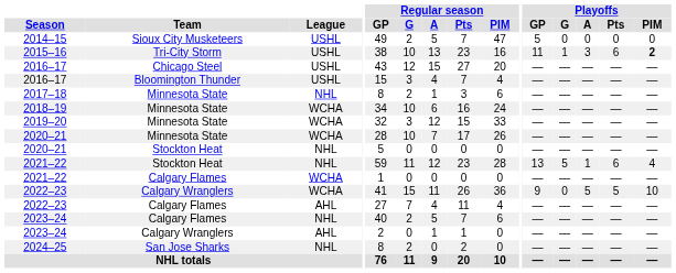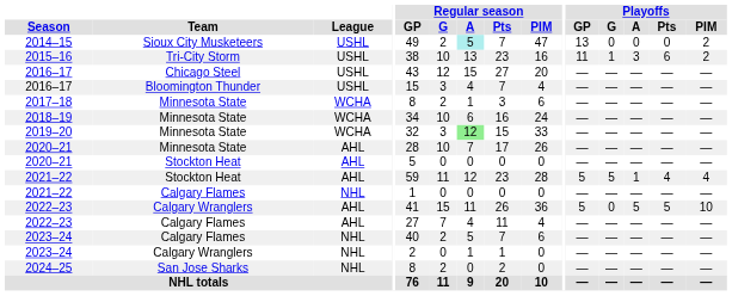2014–15 | Regular season / A: no background -> paleturquoise background
2014–15 | Playoffs / GP: 5 -> 13
2014–15 | Playoffs / PIM: 0 -> 2
2015–16 | Playoffs / PIM: bold -> normal
2017–18 | League: NHL -> WCHA
2019–20 | Regular season / A: no background -> lightgreen background
2020–21 / Minnesota State | League: WCHA -> AHL
2020–21 / Stockton Heat | League: NHL -> AHL
2021–22 / Stockton Heat | League: NHL -> AHL
2021–22 / Stockton Heat | Playoffs / GP: 13 -> 5
2021–22 / Stockton Heat | Playoffs / Pts: 6 -> 4
2021–22 / Calgary Flames | League: WCHA -> NHL
2022–23 / Calgary Wranglers | League: WCHA -> AHL
2022–23 / Calgary Wranglers | Playoffs / GP: 9 -> 5
2023–24 / Calgary Wranglers | League: AHL -> NHL
